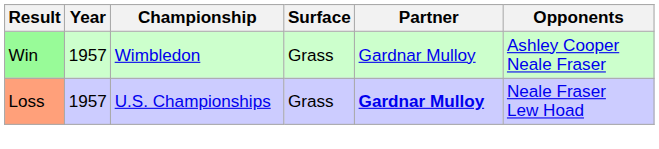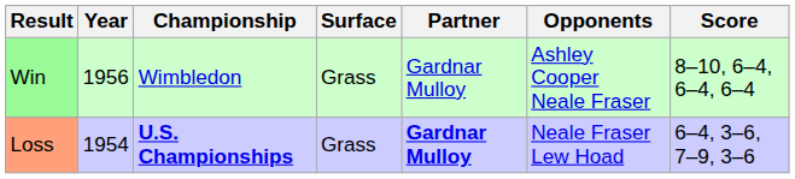+ column: Score | 8–10, 6–4, 6–4, 6–4 | 6–4, 3–6, 7–9, 3–6
Win | Year: 1957 -> 1956
Loss | Year: 1957 -> 1954
Loss | Championship: normal -> bold
